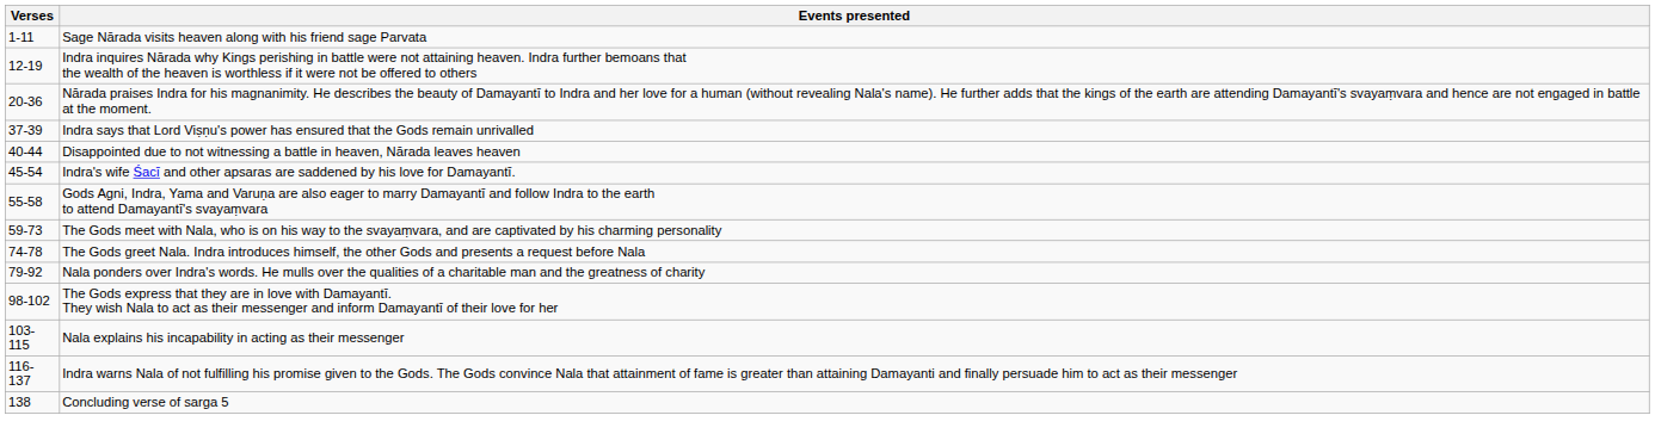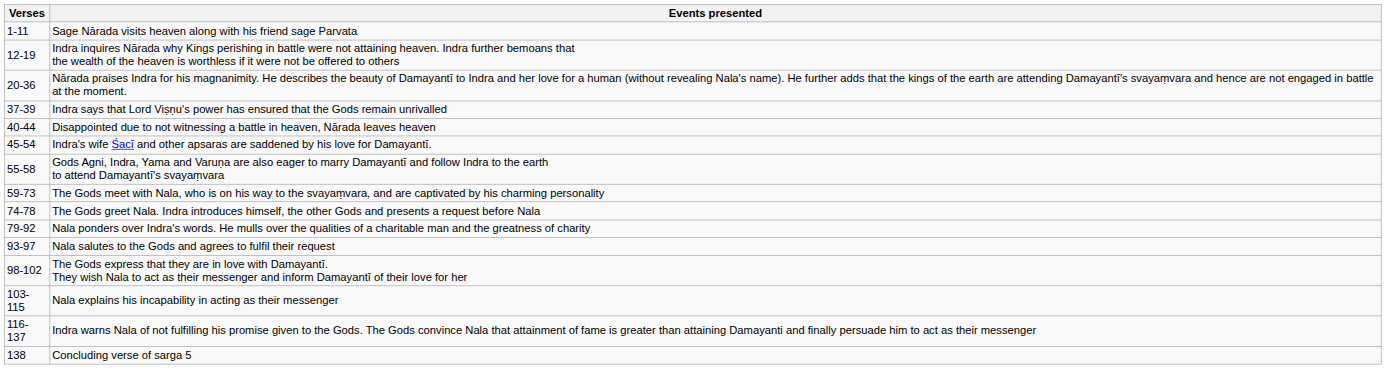+ row: 93-97 | Nala salutes to the Gods and agrees to fulfil their request
